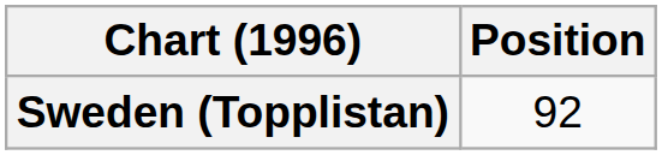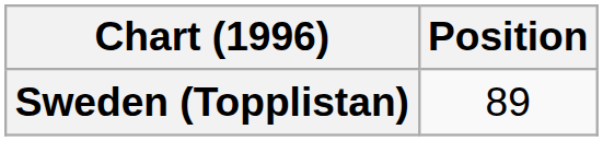Sweden (Topplistan) | Position: 92 -> 89
